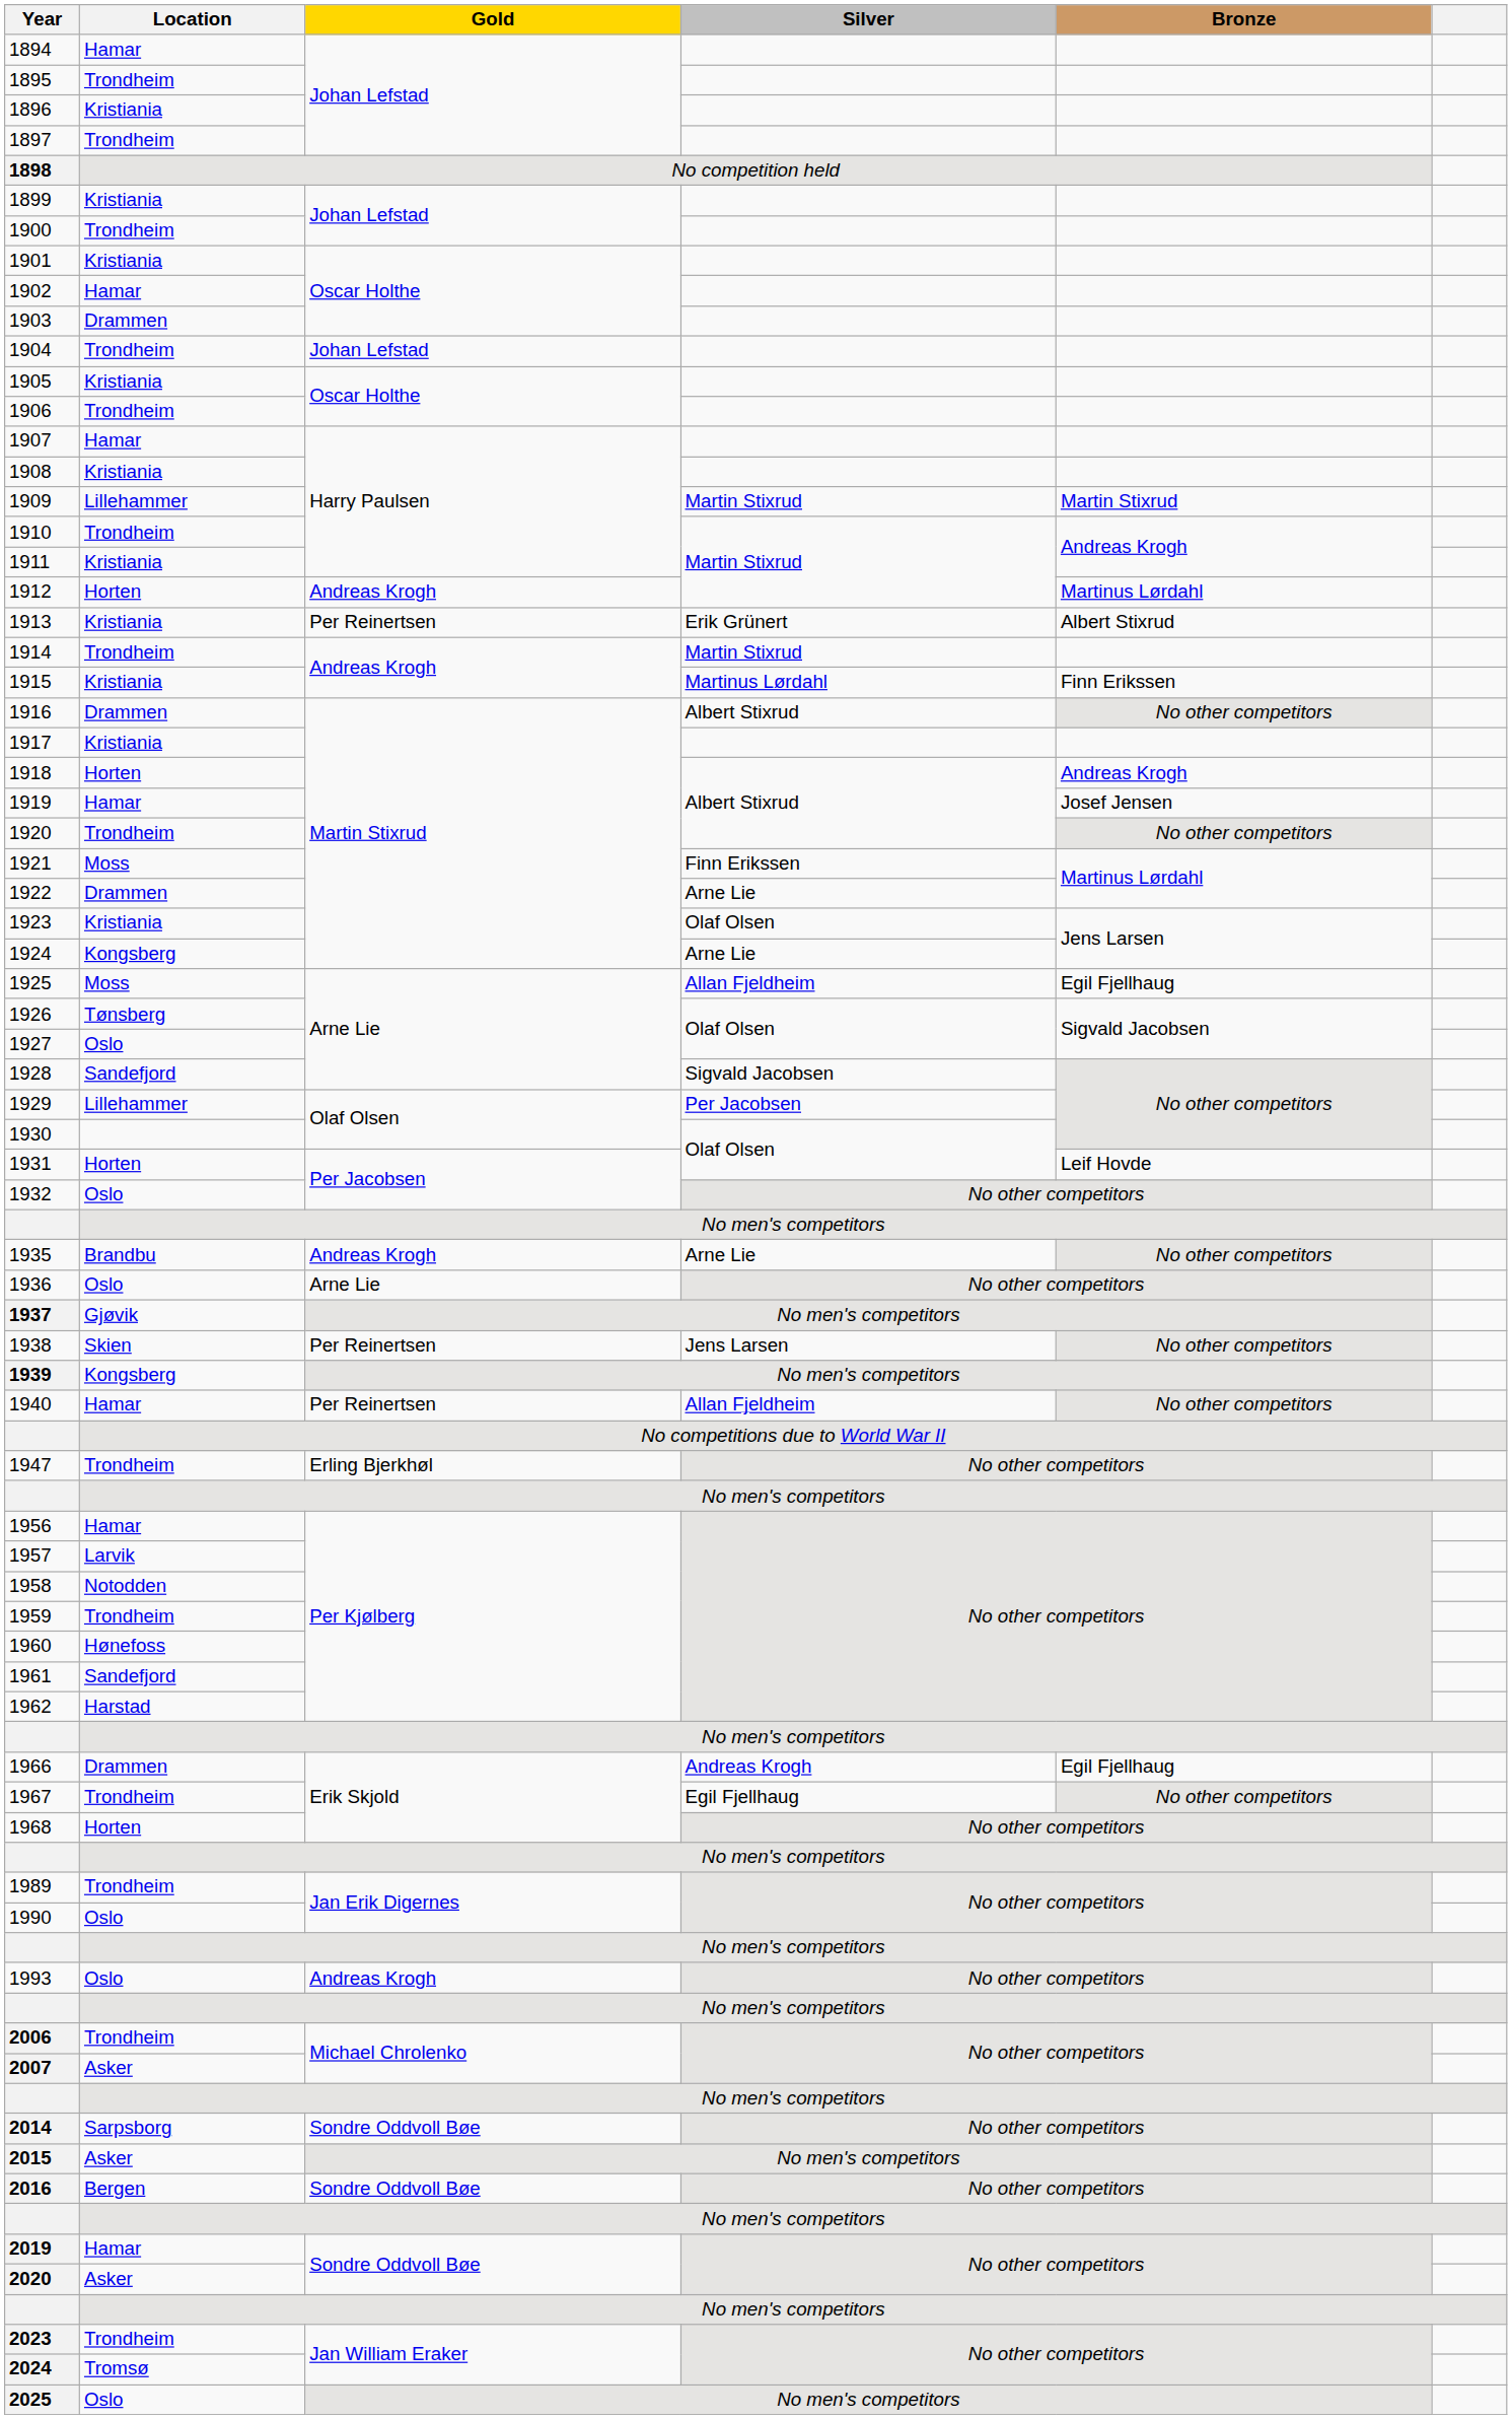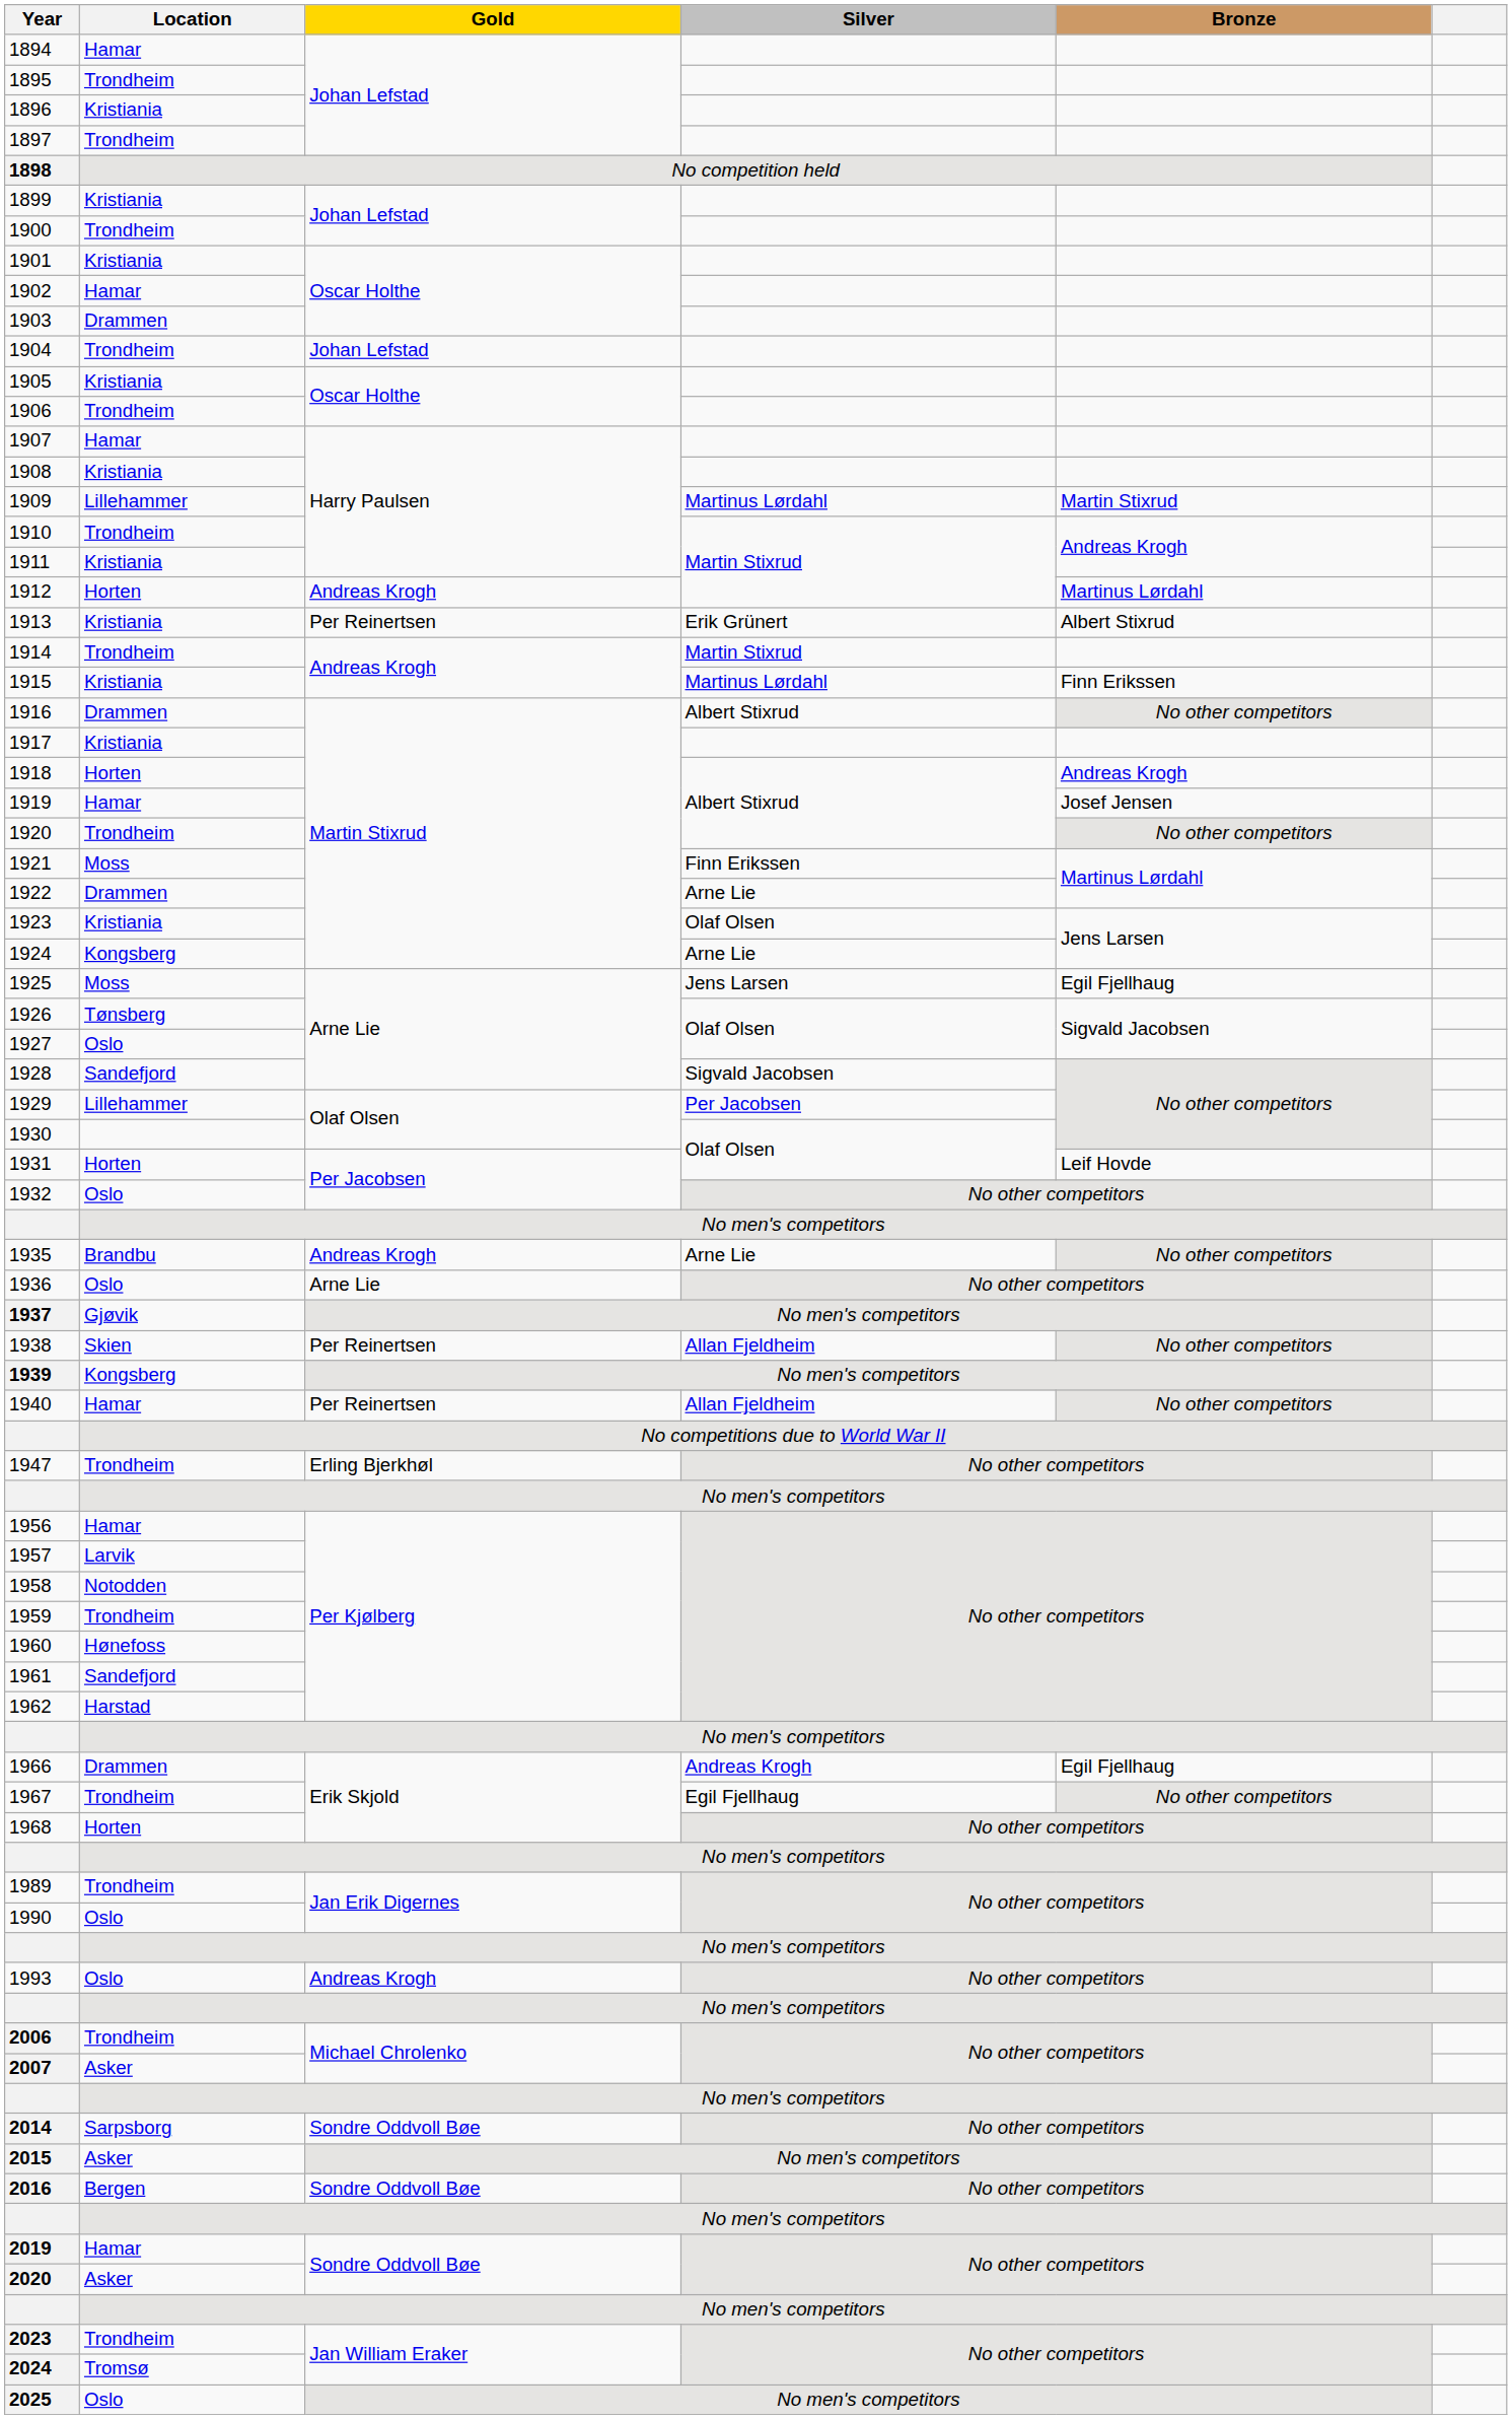1909 | Silver: Martin Stixrud -> Martinus Lørdahl
1925 | Silver: Allan Fjeldheim -> Jens Larsen
1938 | Silver: Jens Larsen -> Allan Fjeldheim
